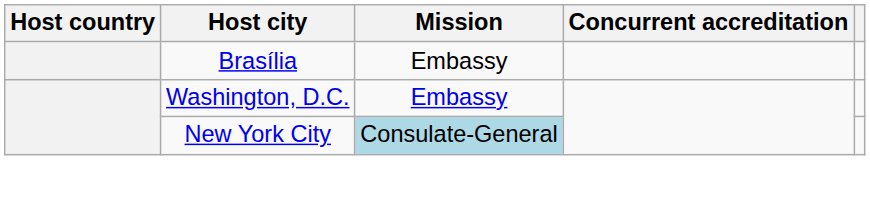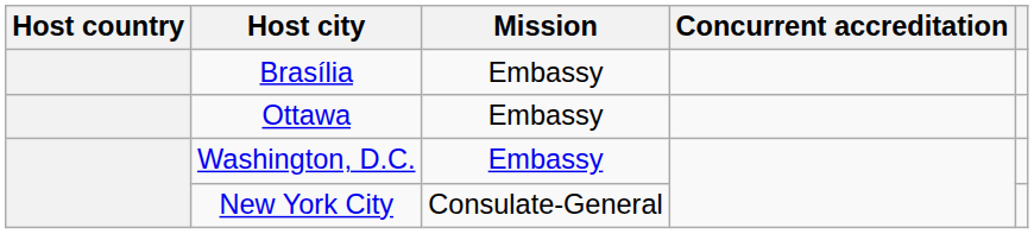+ row: Ottawa | Embassy
New York City | Mission: lightblue background -> no background
